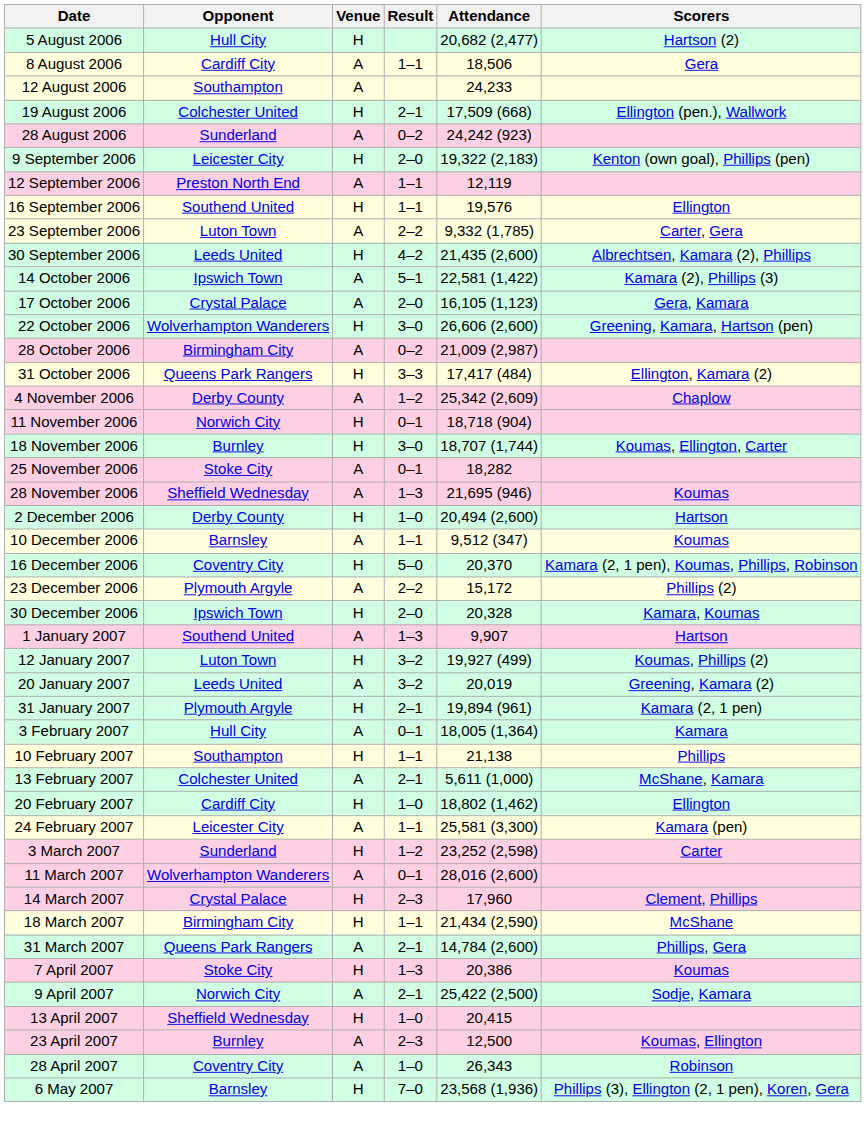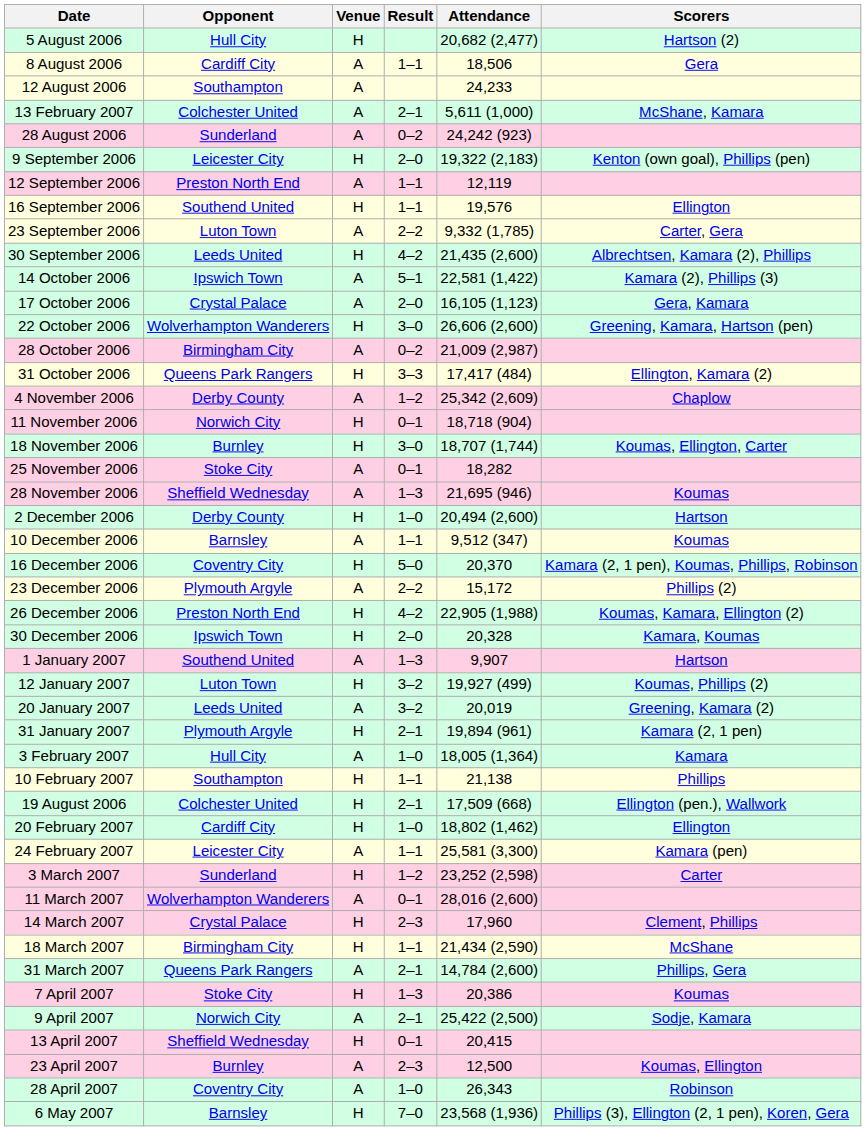rows swapped: 19 August 2006 <-> 13 February 2007
+ row: 26 December 2006 | Preston North End | H | 4–2 | 22,905 (1,988) | Koumas, Kamara, Ellington (2)
3 February 2007 | Result: 0–1 -> 1–0
13 April 2007 | Result: 1–0 -> 0–1
